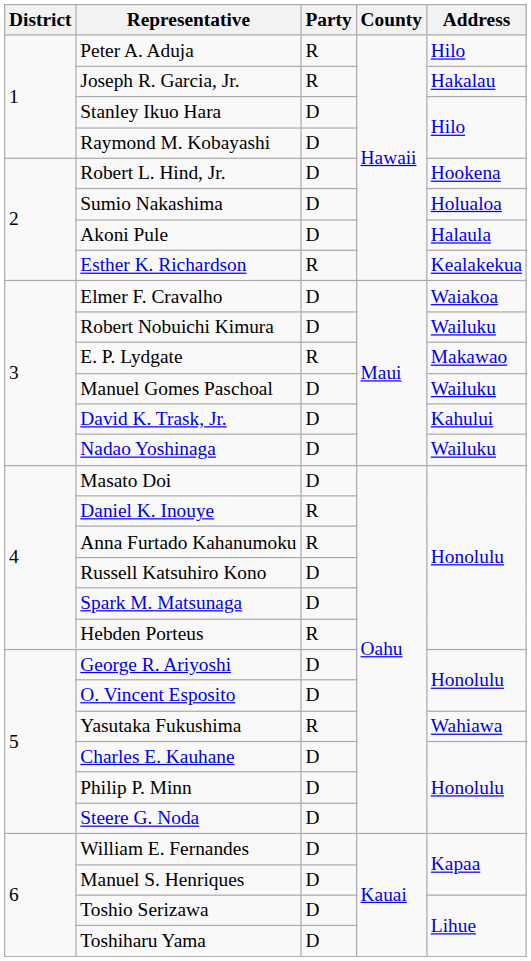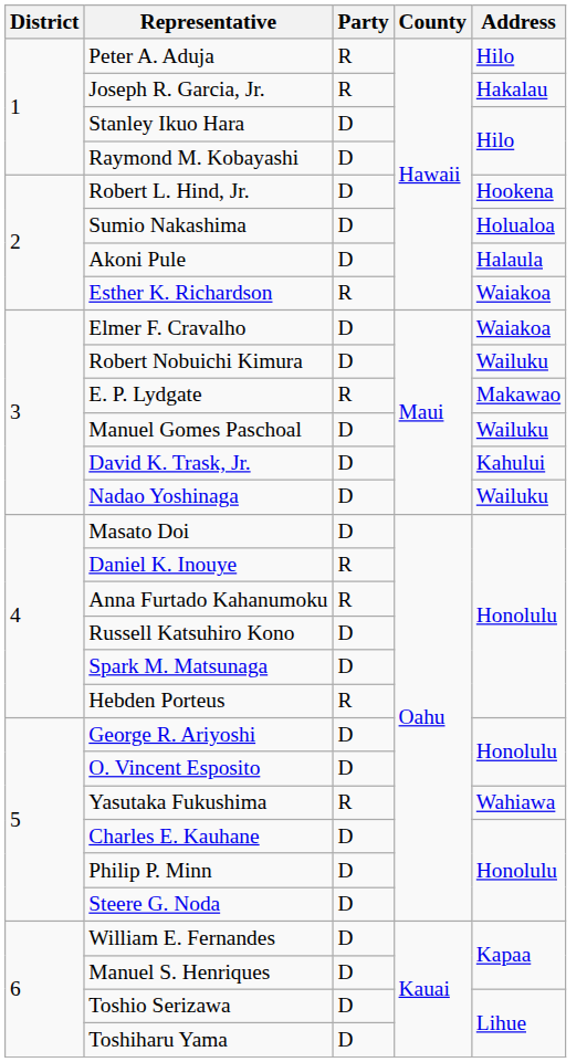Esther K. Richardson | Address: Kealakekua -> Waiakoa
